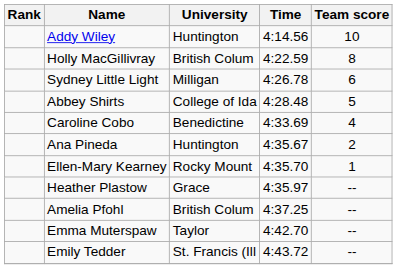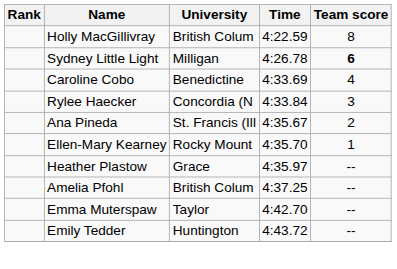- row: Addy Wiley | Huntington | 4:14.56 | 10
Sydney Little Light | Team score: normal -> bold
- row: Abbey Shirts | College of Ida | 4:28.48 | 5
+ row: Rylee Haecker | Concordia (N | 4:33.84 | 3
Ana Pineda | University: Huntington -> St. Francis (Ill
Emily Tedder | University: St. Francis (Ill -> Huntington
